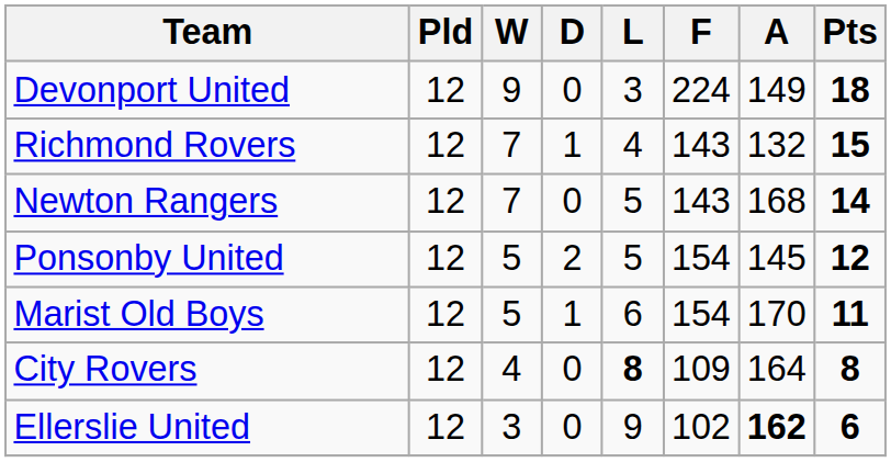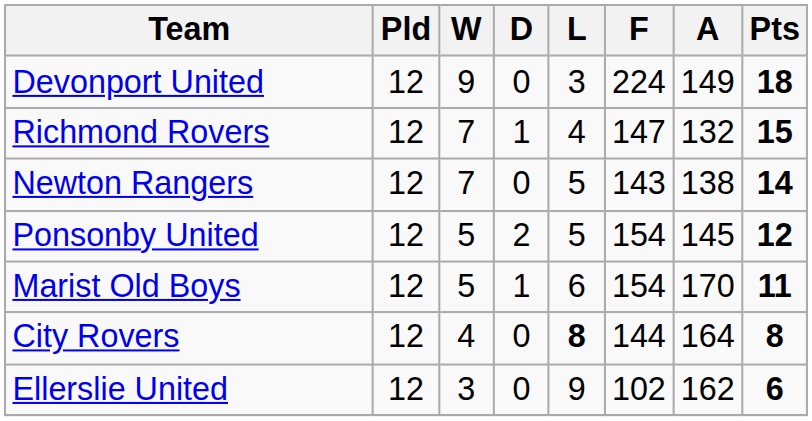Richmond Rovers | F: 143 -> 147
Newton Rangers | A: 168 -> 138
City Rovers | F: 109 -> 144
Ellerslie United | A: bold -> normal
